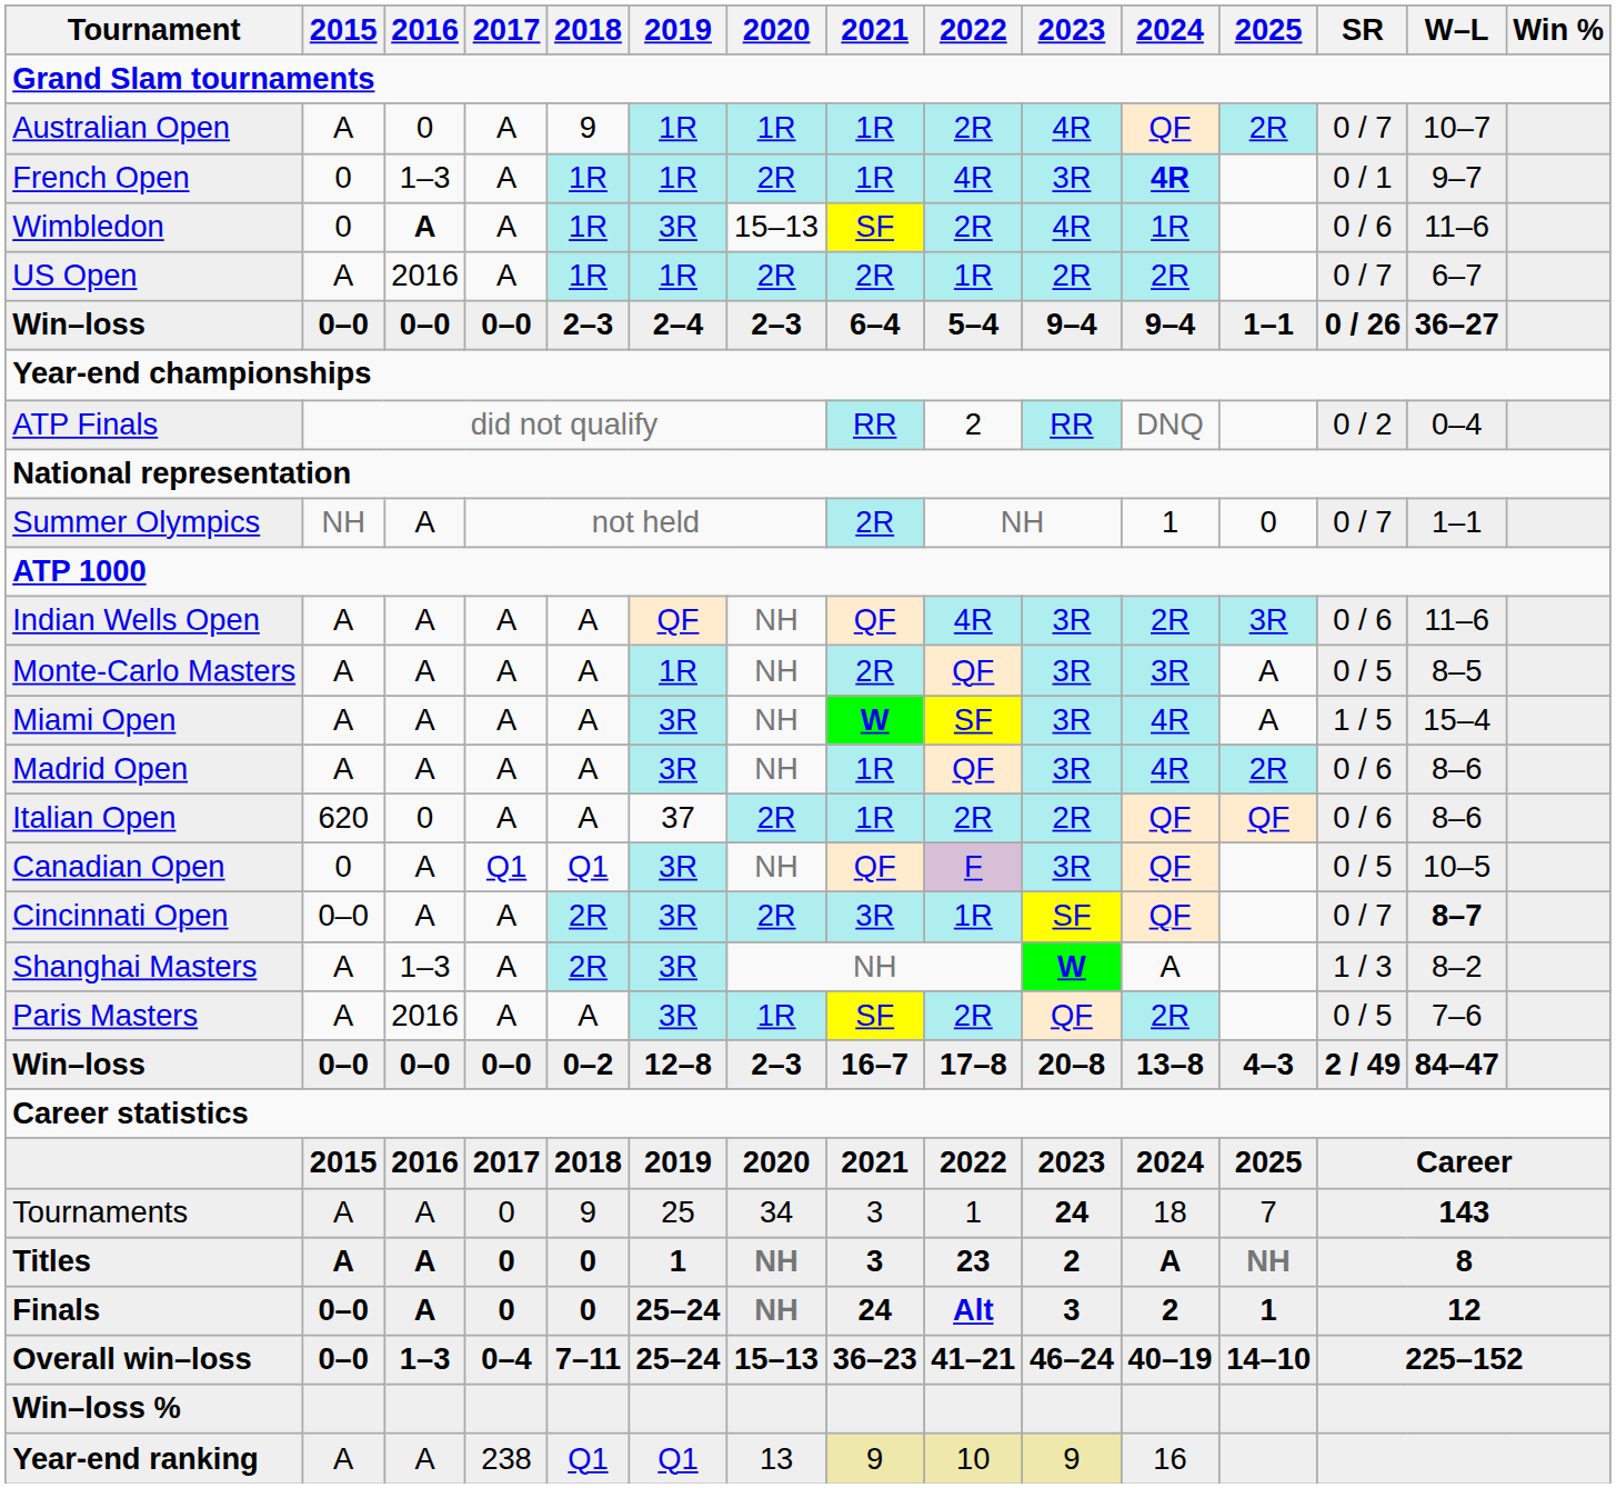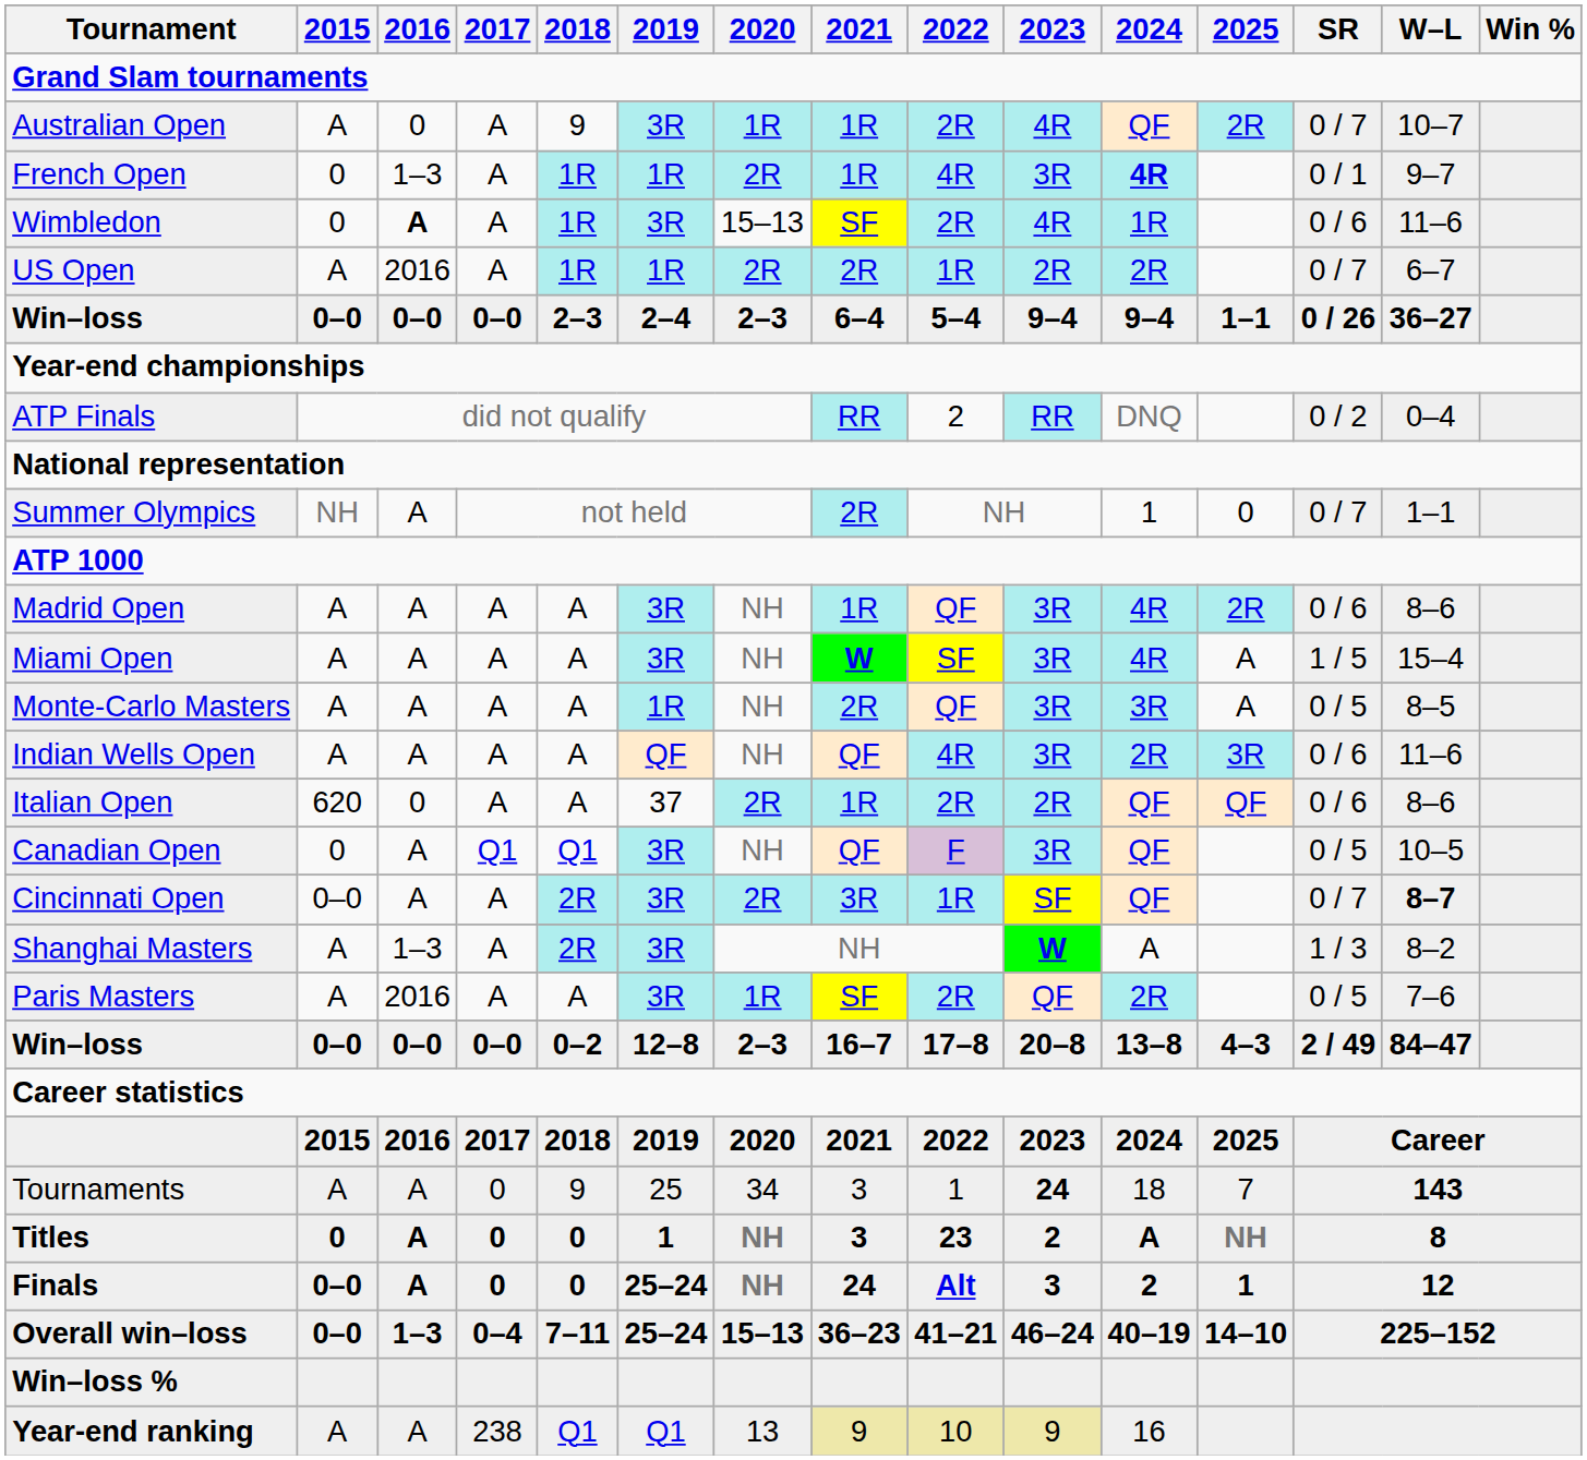Australian Open | 2019: 1R -> 3R
rows swapped: Indian Wells Open <-> Madrid Open
rows swapped: Miami Open <-> Monte-Carlo Masters
Titles | 2015: A -> 0
